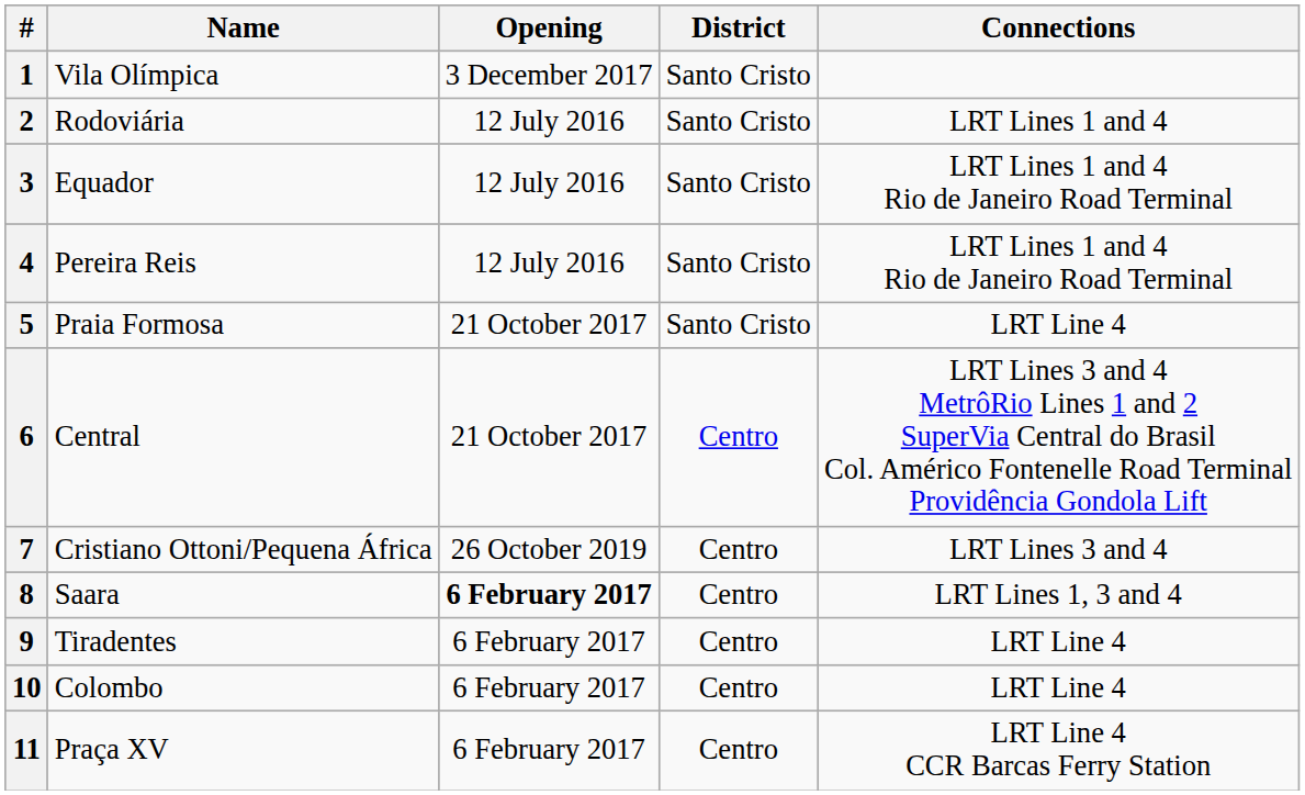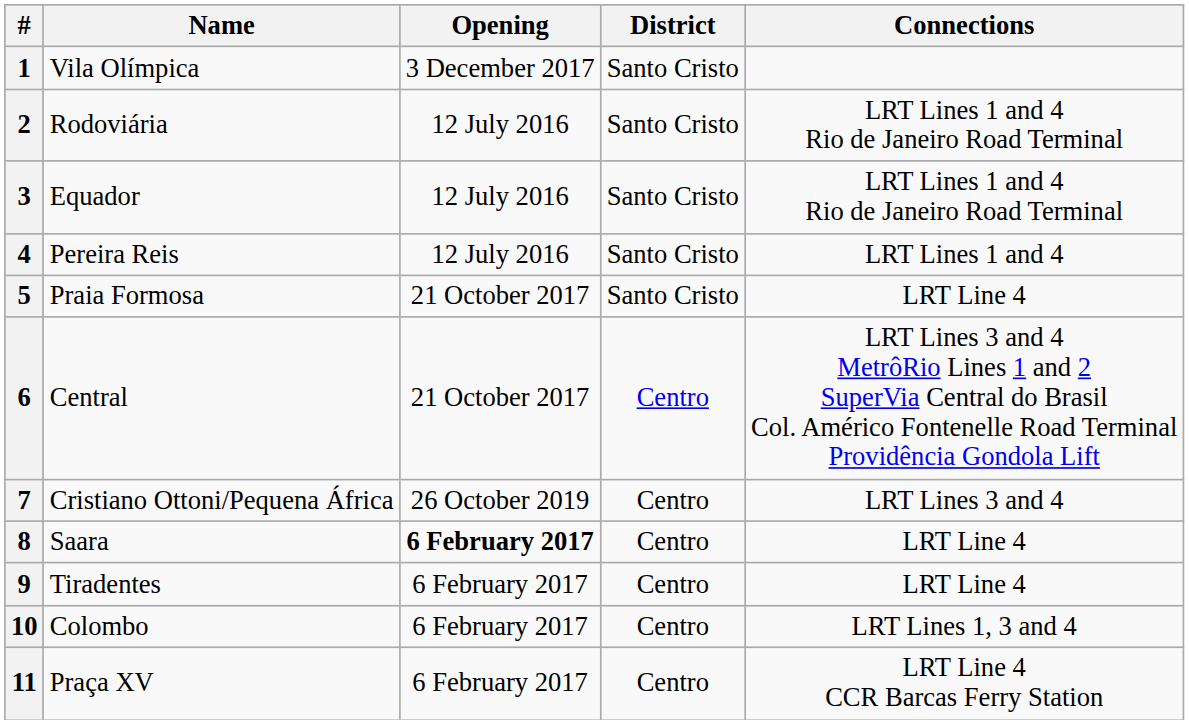2 | Connections: LRT Lines 1 and 4 -> LRT Lines 1 and 4 Rio de Janeiro Road Terminal
4 | Connections: LRT Lines 1 and 4 Rio de Janeiro Road Terminal -> LRT Lines 1 and 4
8 | Connections: LRT Lines 1, 3 and 4 -> LRT Line 4
10 | Connections: LRT Line 4 -> LRT Lines 1, 3 and 4
